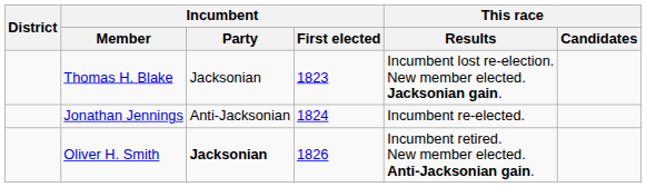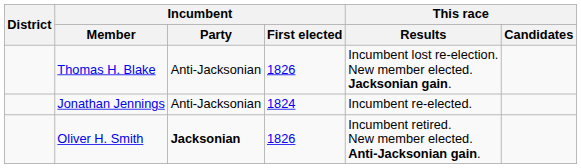Thomas H. Blake | Incumbent / Party: Jacksonian -> Anti-Jacksonian
Thomas H. Blake | Incumbent / First elected: 1823 -> 1826
